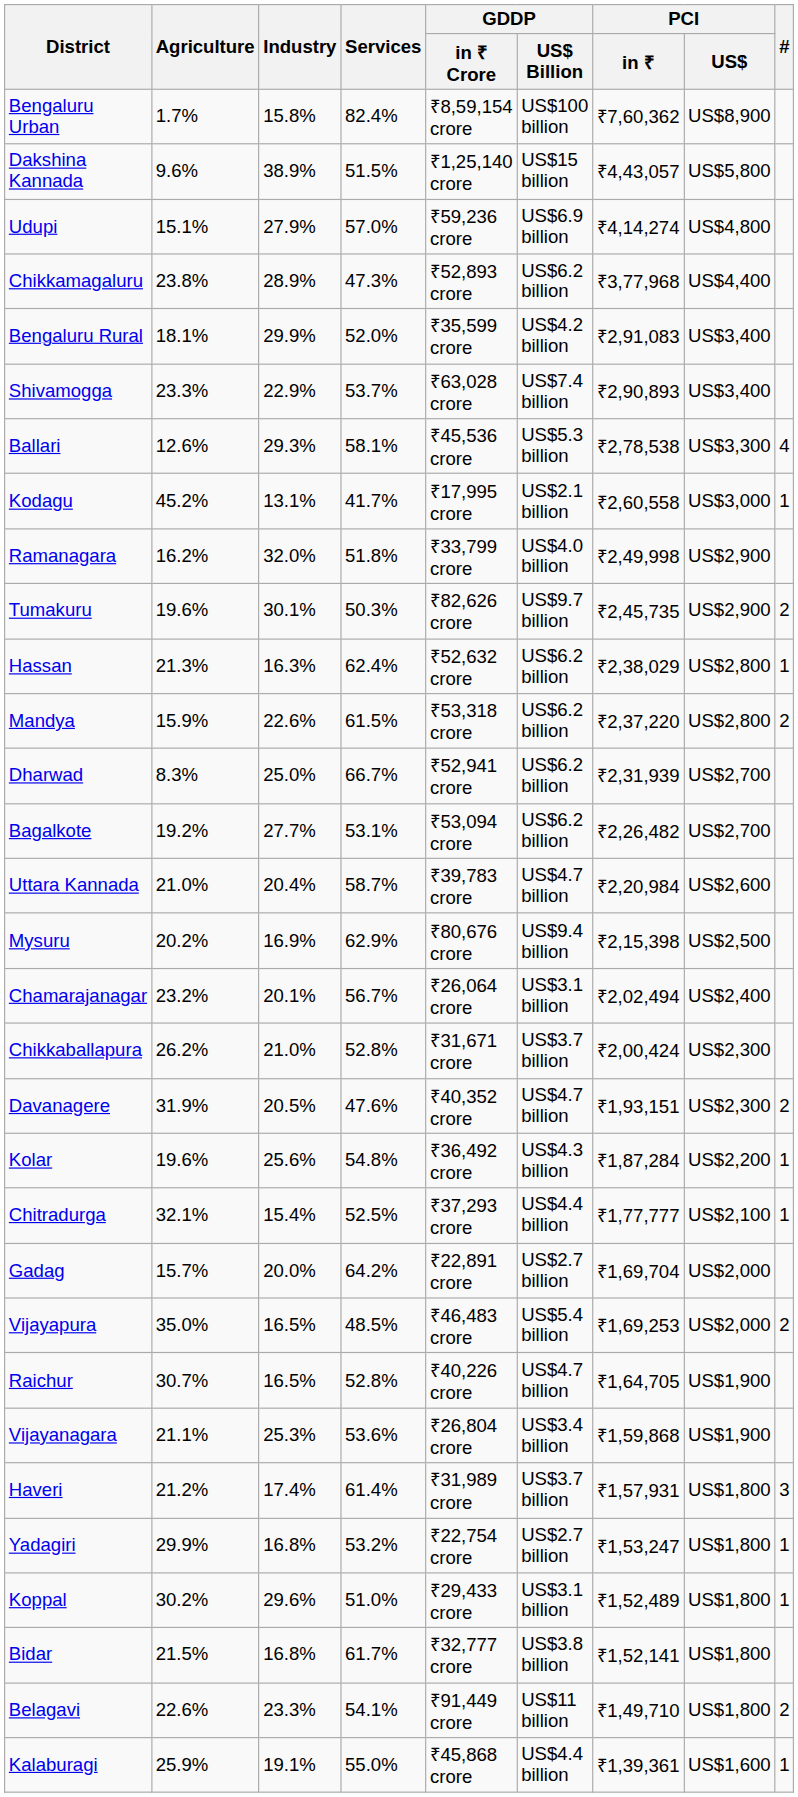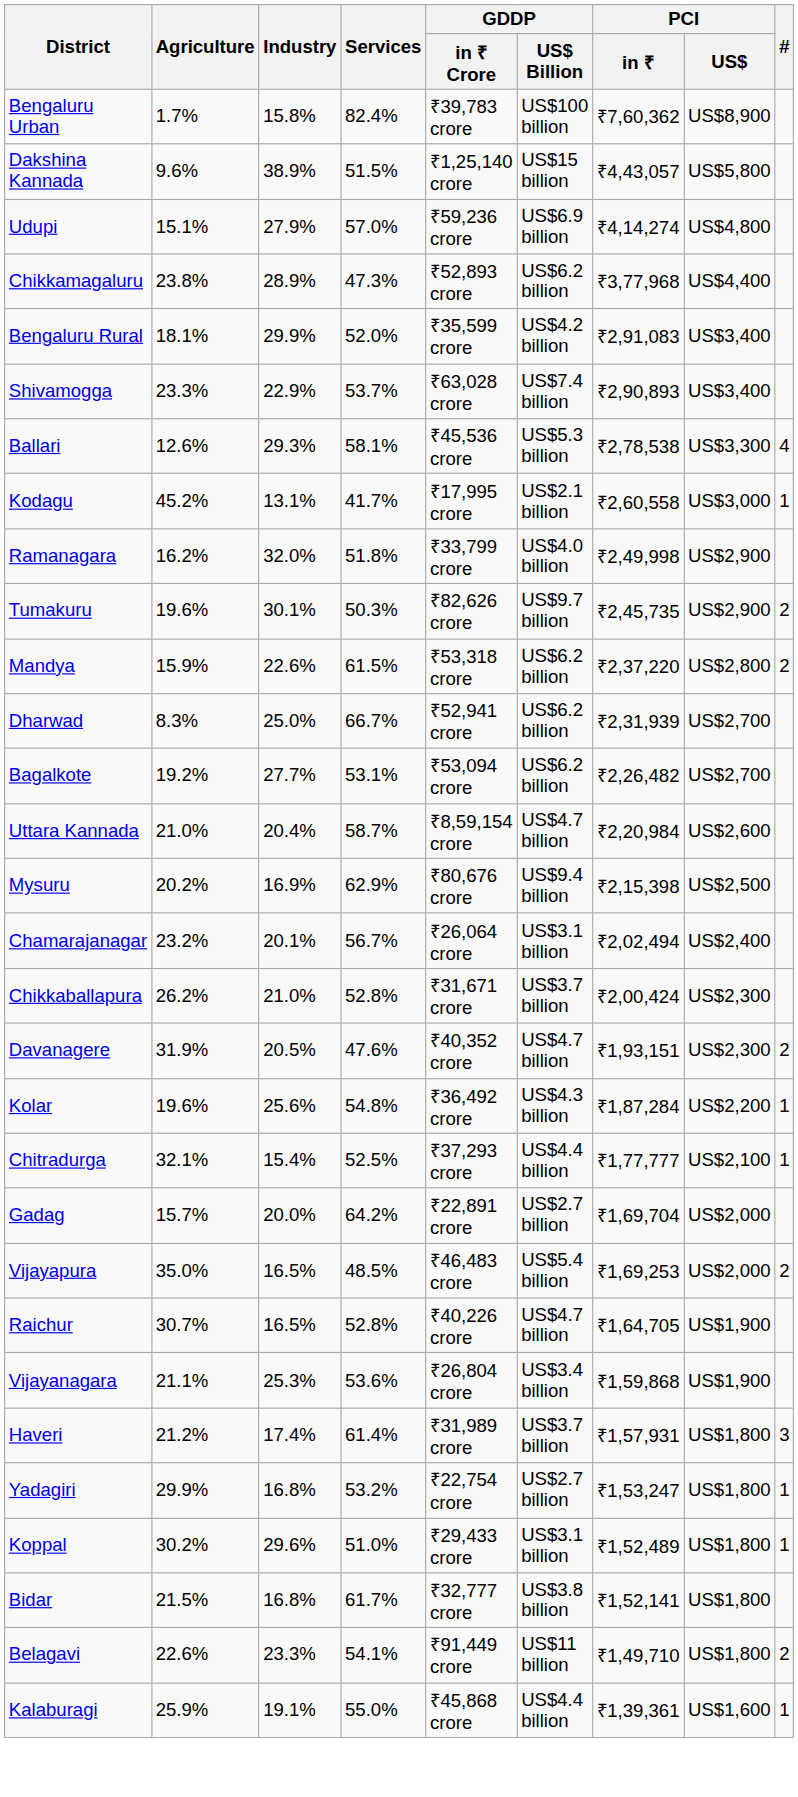Bengaluru Urban | GDDP / in ₹ Crore: ₹8,59,154 crore -> ₹39,783 crore
- row: Hassan | 21.3% | 16.3% | 62.4% | ₹52,632 crore | US$6.2 billion | ₹2,38,029 | US$2,800 | 1
Uttara Kannada | GDDP / in ₹ Crore: ₹39,783 crore -> ₹8,59,154 crore
